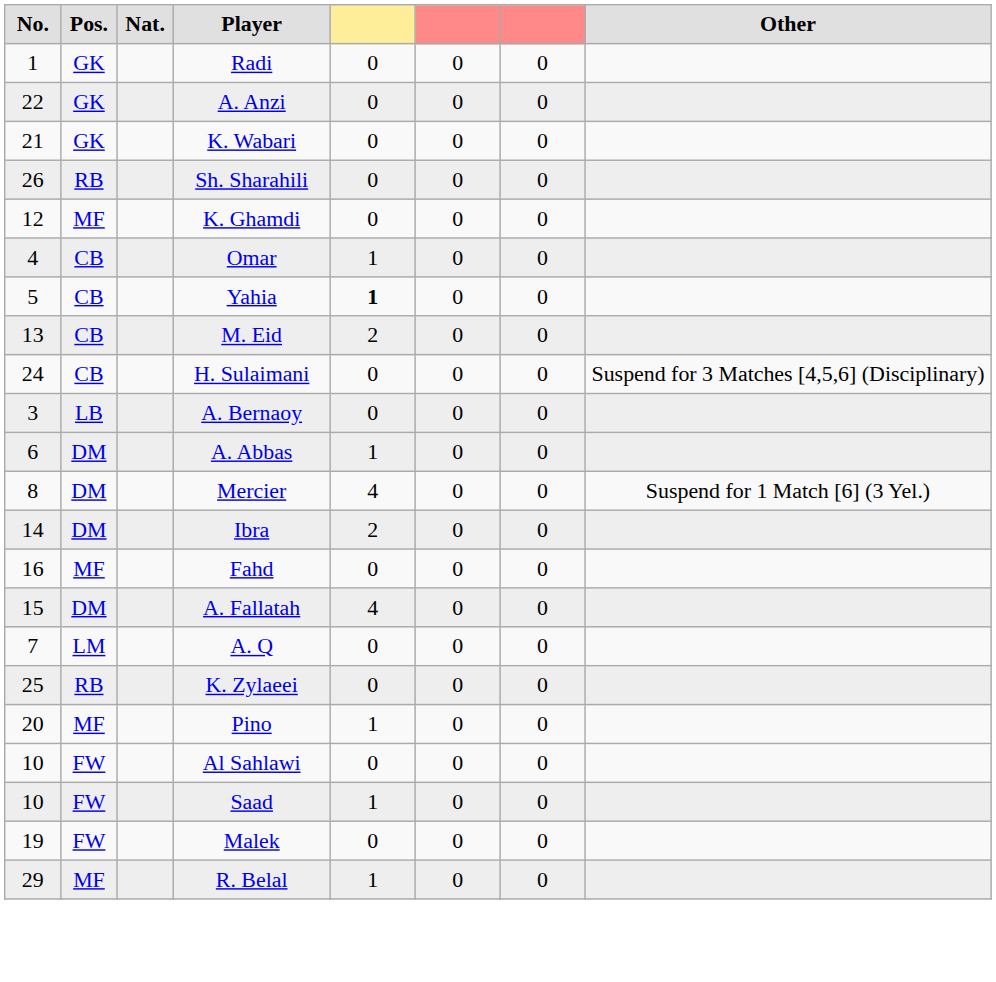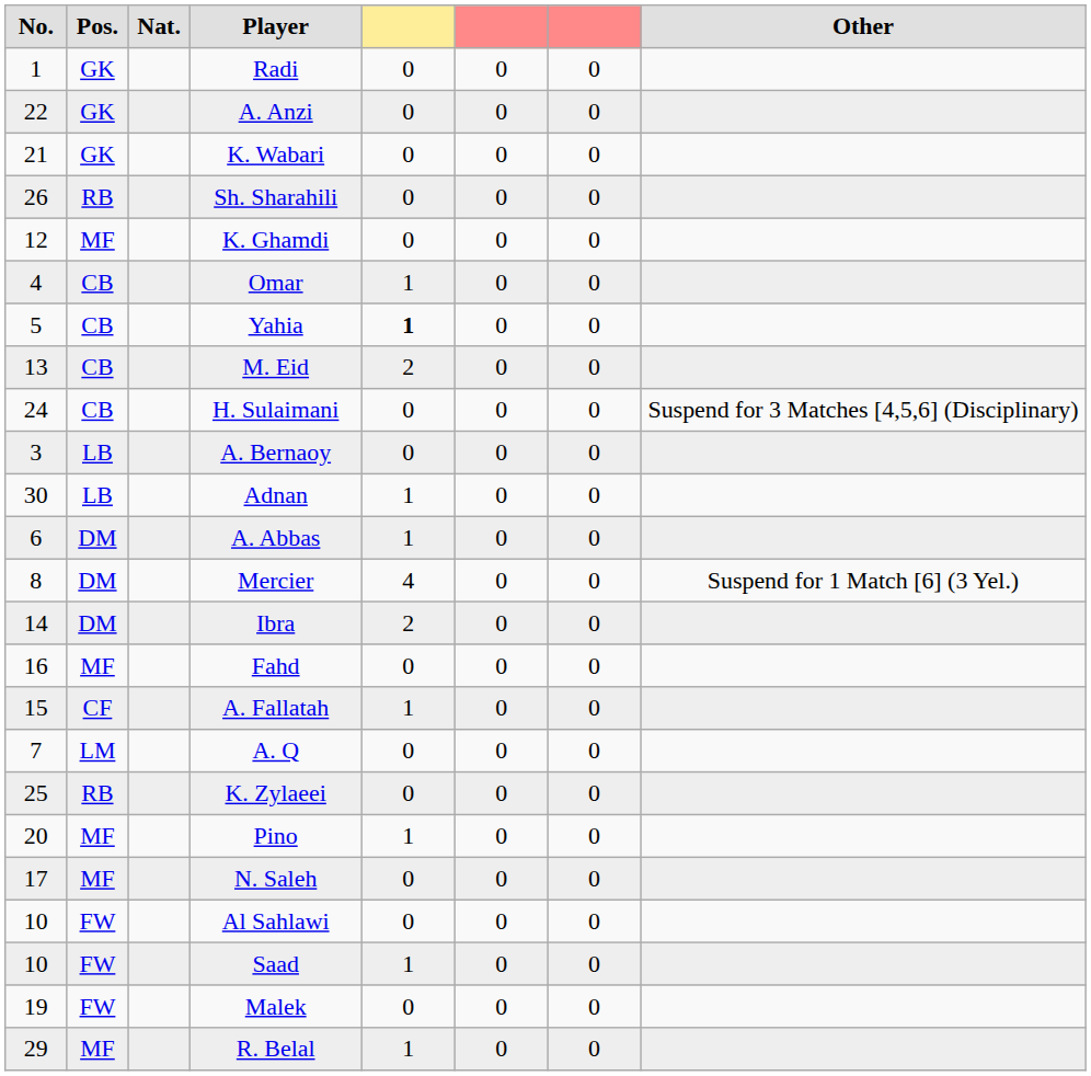+ row: 30 | LB | Adnan | 1 | 0 | 0
A. Fallatah | Pos.: DM -> CF
A. Fallatah | column 5: 4 -> 1
+ row: 17 | MF | N. Saleh | 0 | 0 | 0
